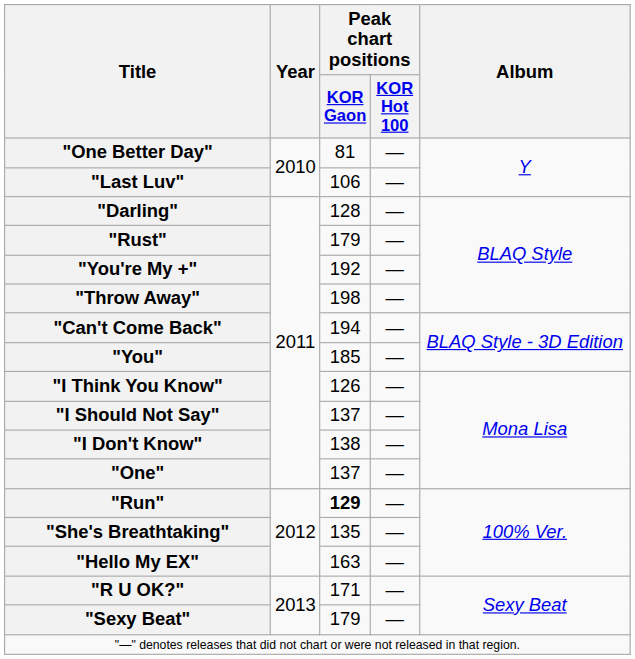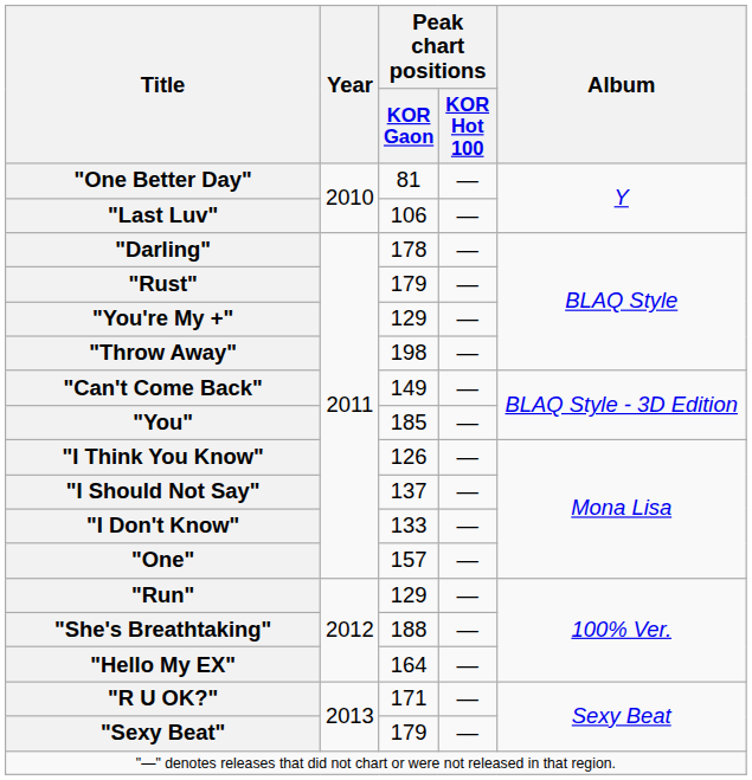"Darling" | Peak chart positions / KOR Gaon: 128 -> 178
"You're My +" | Peak chart positions / KOR Gaon: 192 -> 129
"Can't Come Back" | Peak chart positions / KOR Gaon: 194 -> 149
"I Don't Know" | Peak chart positions / KOR Gaon: 138 -> 133
"One" | Peak chart positions / KOR Gaon: 137 -> 157
"Run" | Peak chart positions / KOR Gaon: bold -> normal
"She's Breathtaking" | Peak chart positions / KOR Gaon: 135 -> 188
"Hello My EX" | Peak chart positions / KOR Gaon: 163 -> 164
